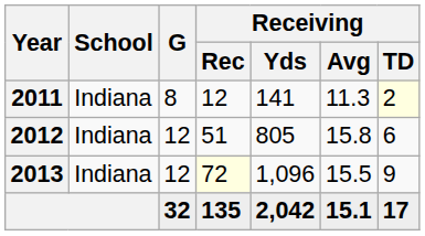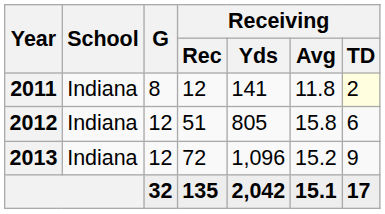2011 | Receiving / Avg: 11.3 -> 11.8
2013 | Receiving / Rec: lightyellow background -> no background
2013 | Receiving / Avg: 15.5 -> 15.2
